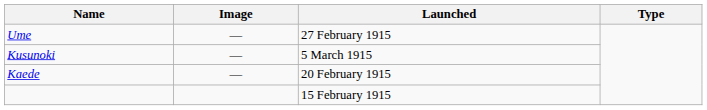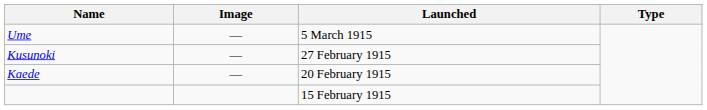Ume | Launched: 27 February 1915 -> 5 March 1915
Kusunoki | Launched: 5 March 1915 -> 27 February 1915
